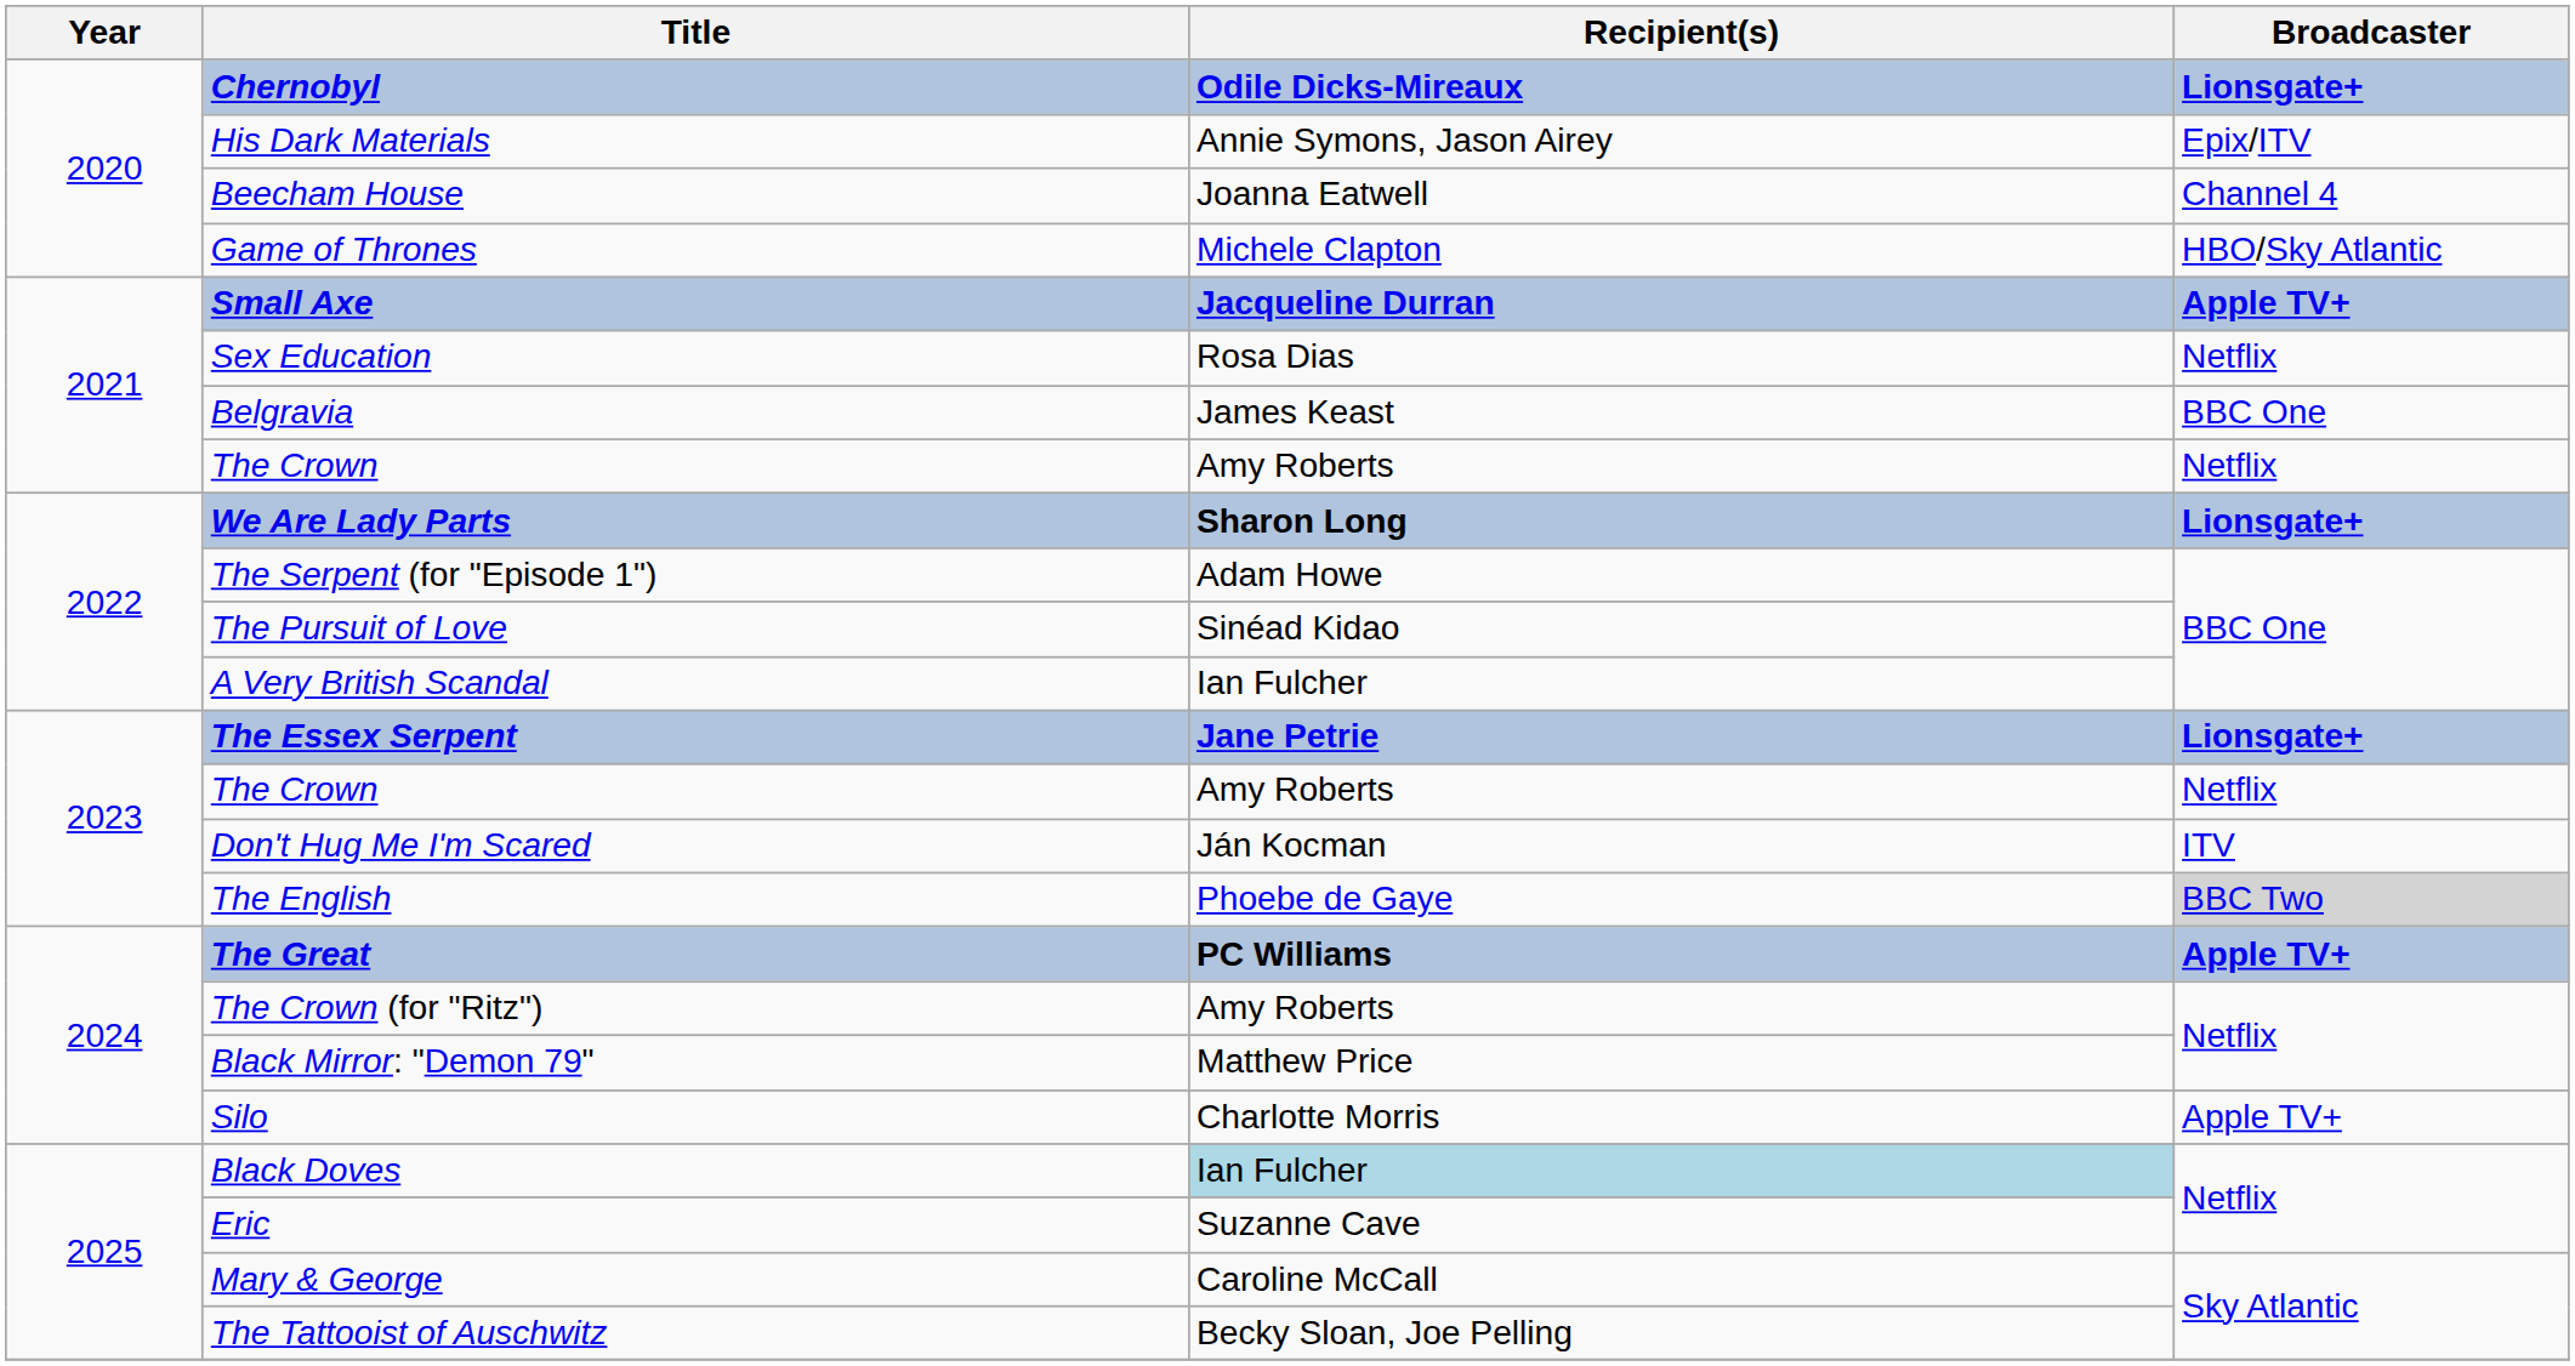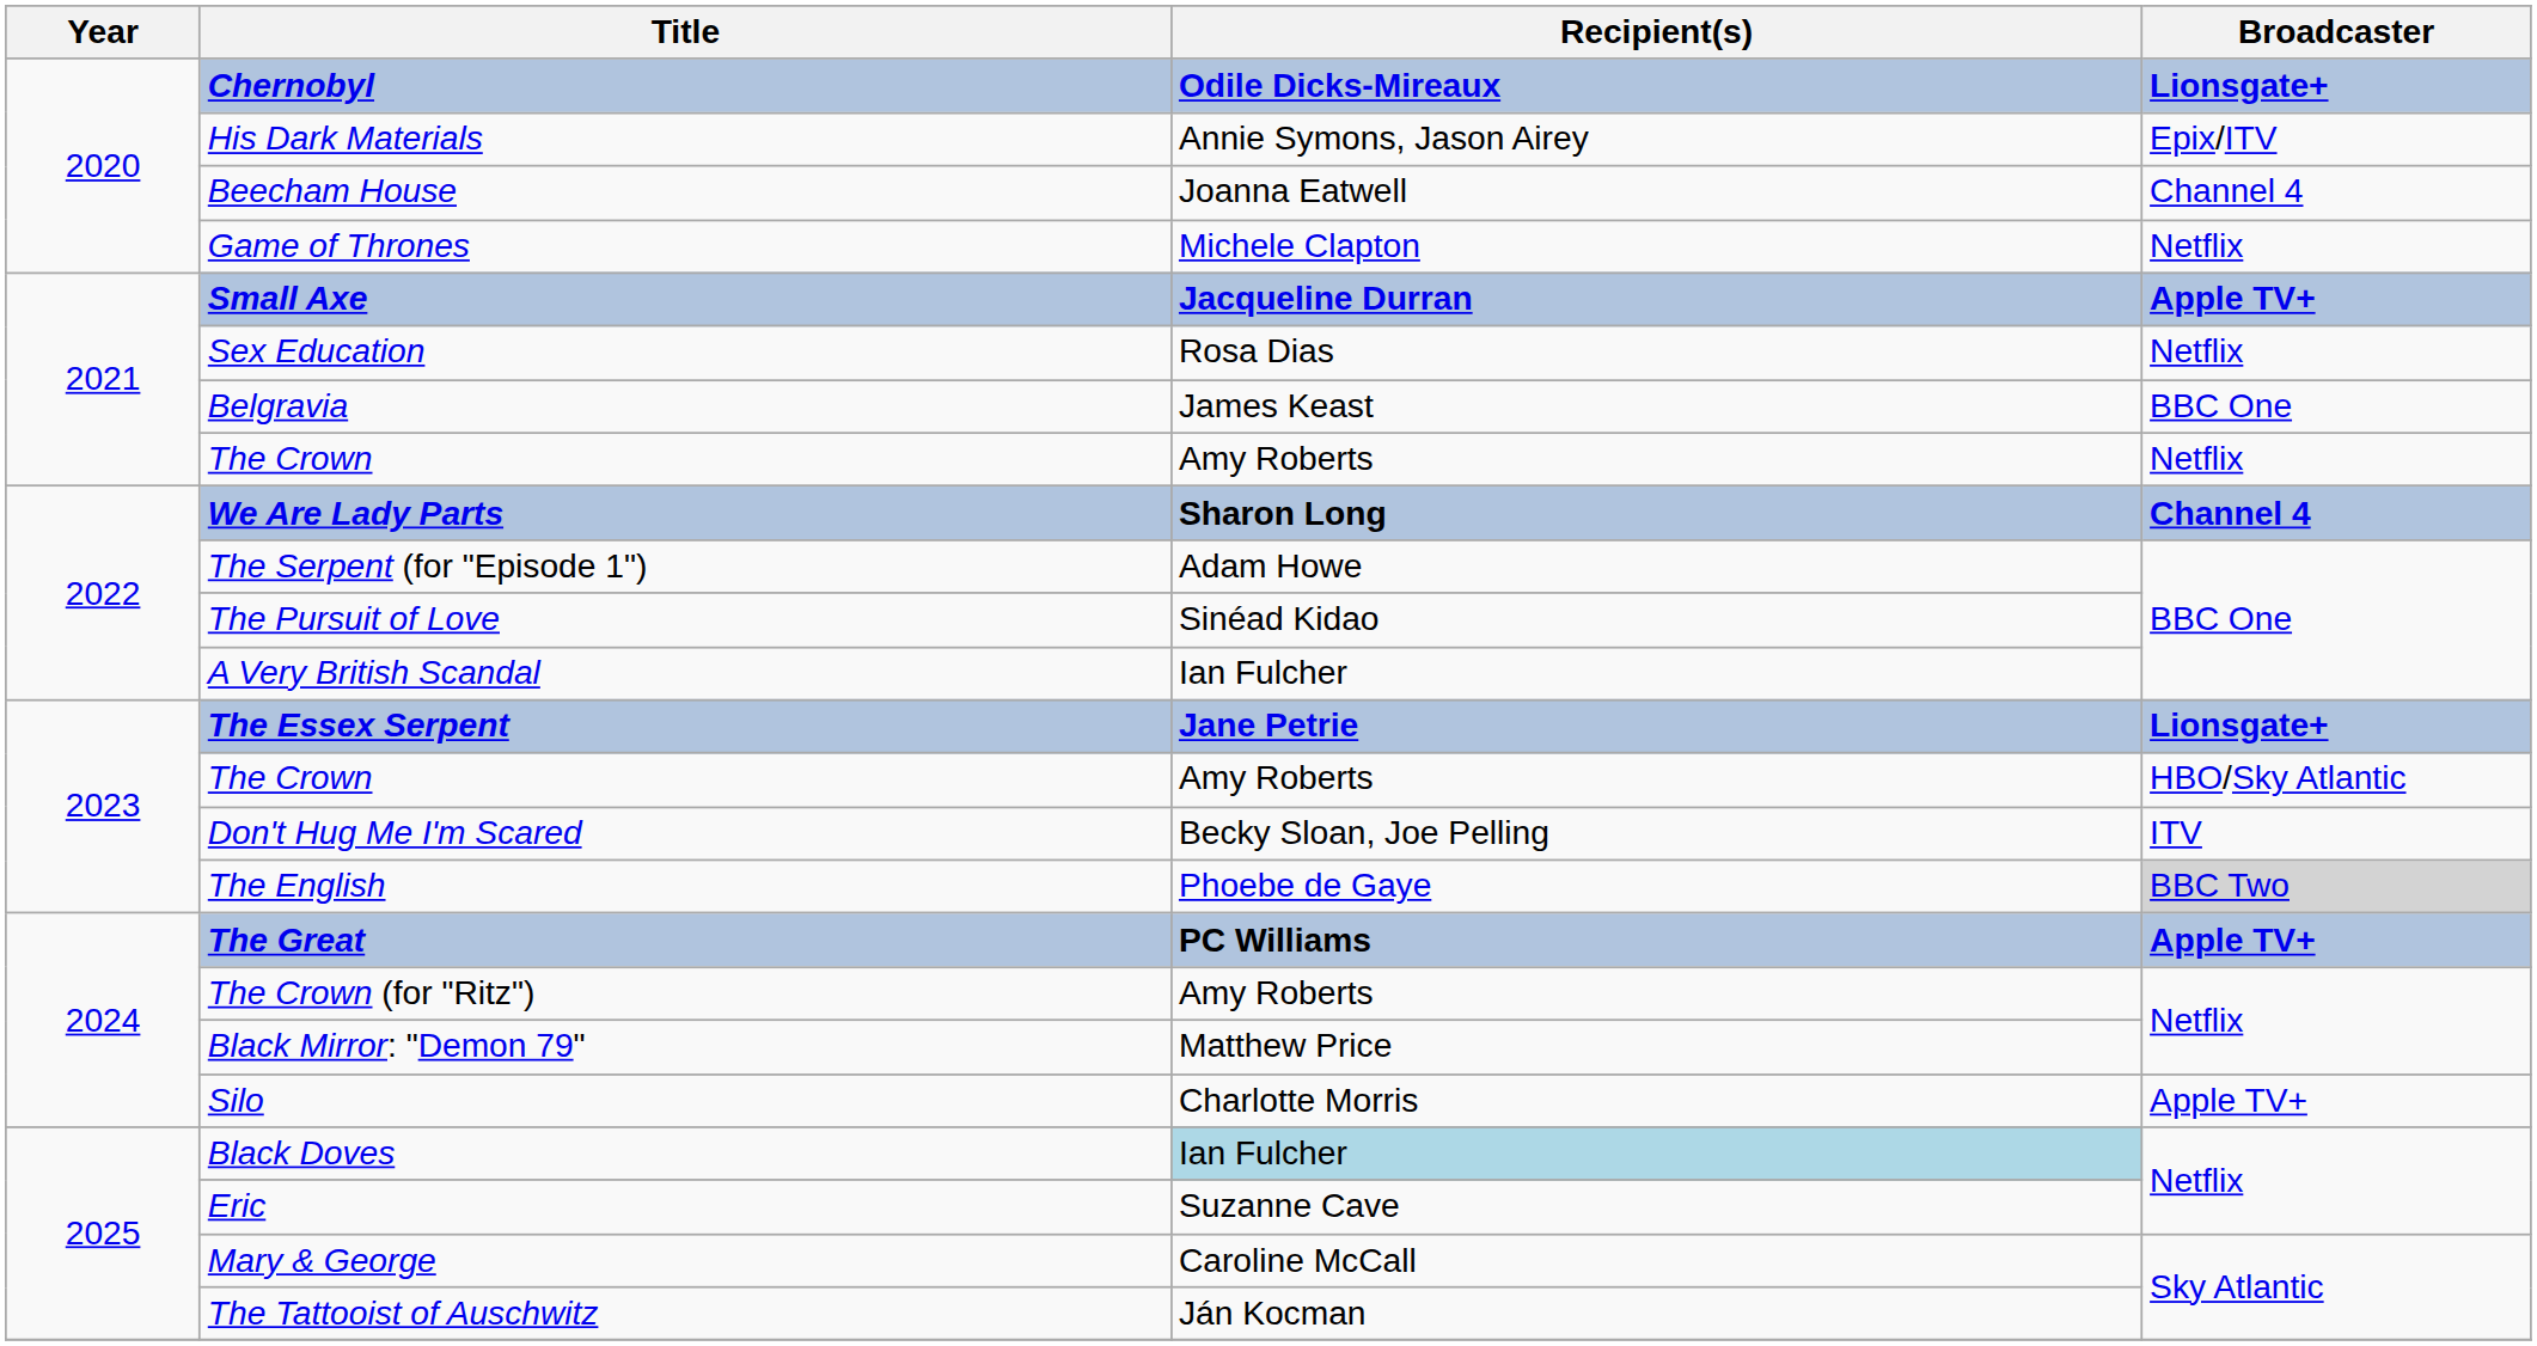Game of Thrones | Broadcaster: HBO/Sky Atlantic -> Netflix
We Are Lady Parts | Broadcaster: Lionsgate+ -> Channel 4
2023 / The Crown | Broadcaster: Netflix -> HBO/Sky Atlantic
Don't Hug Me I'm Scared | Recipient(s): Ján Kocman -> Becky Sloan, Joe Pelling
The Tattooist of Auschwitz | Recipient(s): Becky Sloan, Joe Pelling -> Ján Kocman
